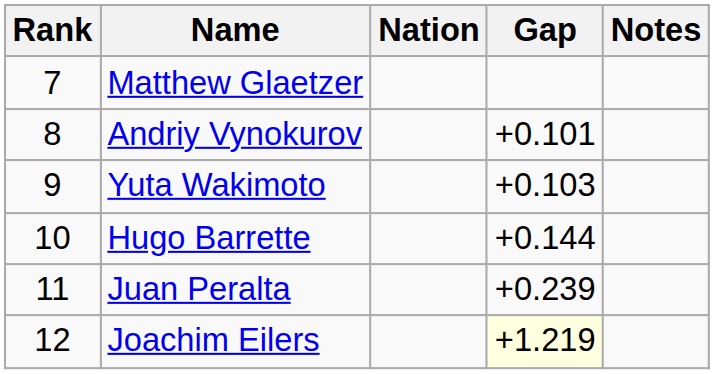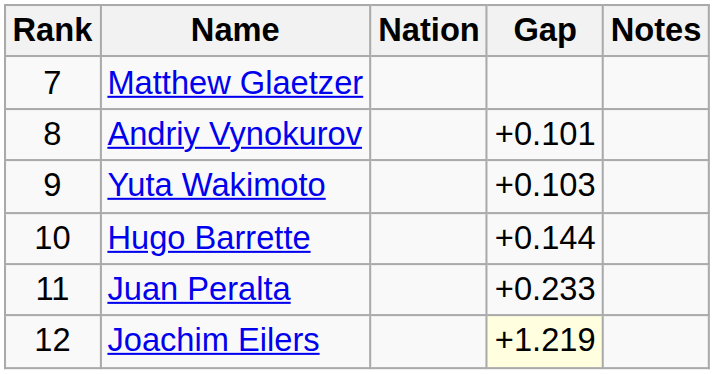Juan Peralta | Gap: +0.239 -> +0.233
